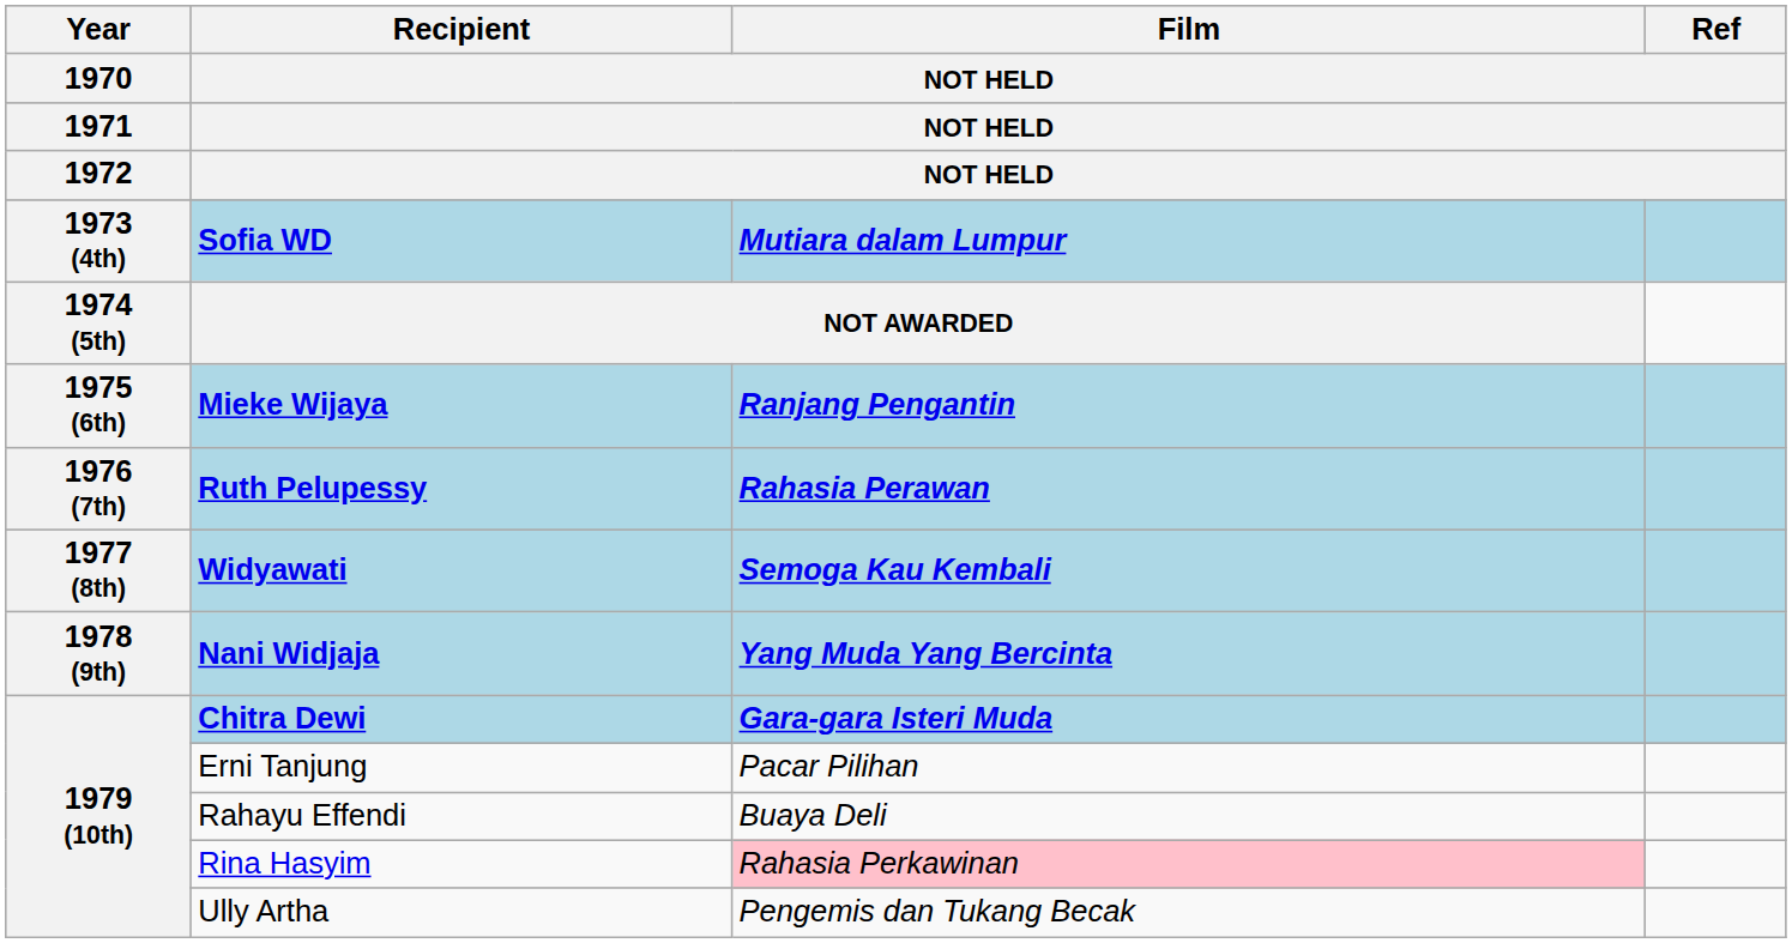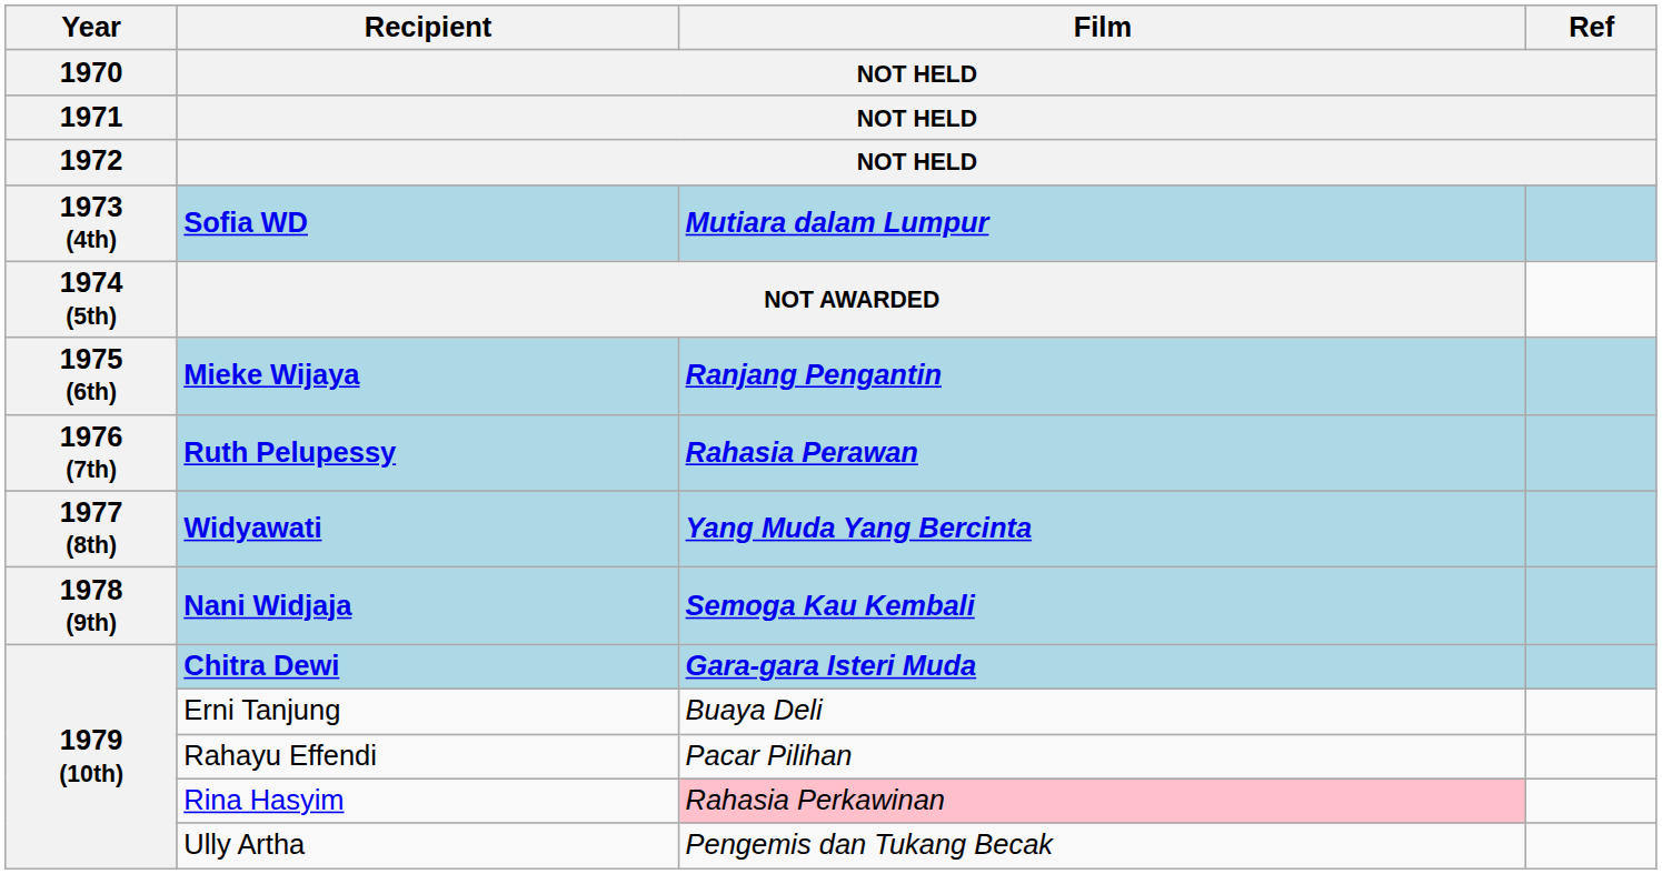Widyawati | Film / NOT HELD: Semoga Kau Kembali -> Yang Muda Yang Bercinta
Nani Widjaja | Film / NOT HELD: Yang Muda Yang Bercinta -> Semoga Kau Kembali
Erni Tanjung | Film / NOT HELD: Pacar Pilihan -> Buaya Deli
Rahayu Effendi | Film / NOT HELD: Buaya Deli -> Pacar Pilihan
